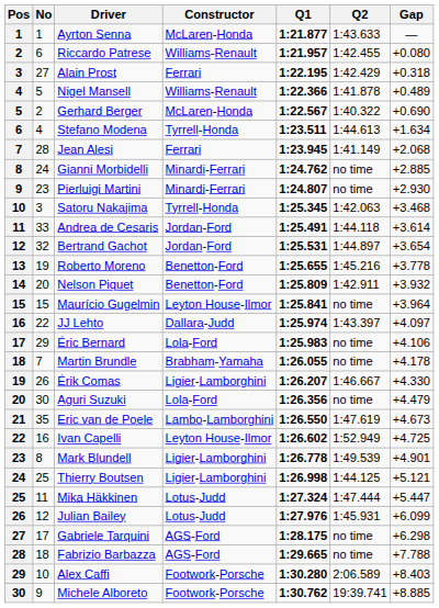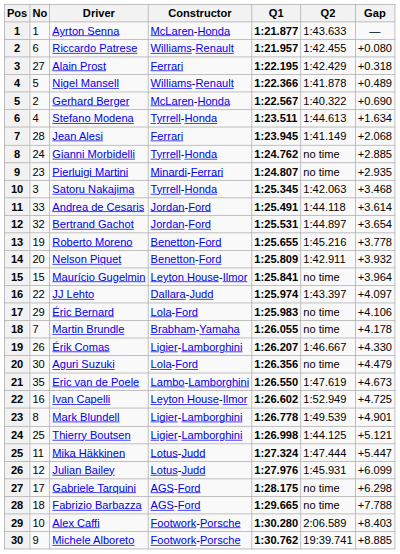Gianni Morbidelli | Constructor: Minardi-Ferrari -> Tyrrell-Honda
Pierluigi Martini | Gap: +2.930 -> +2.935
